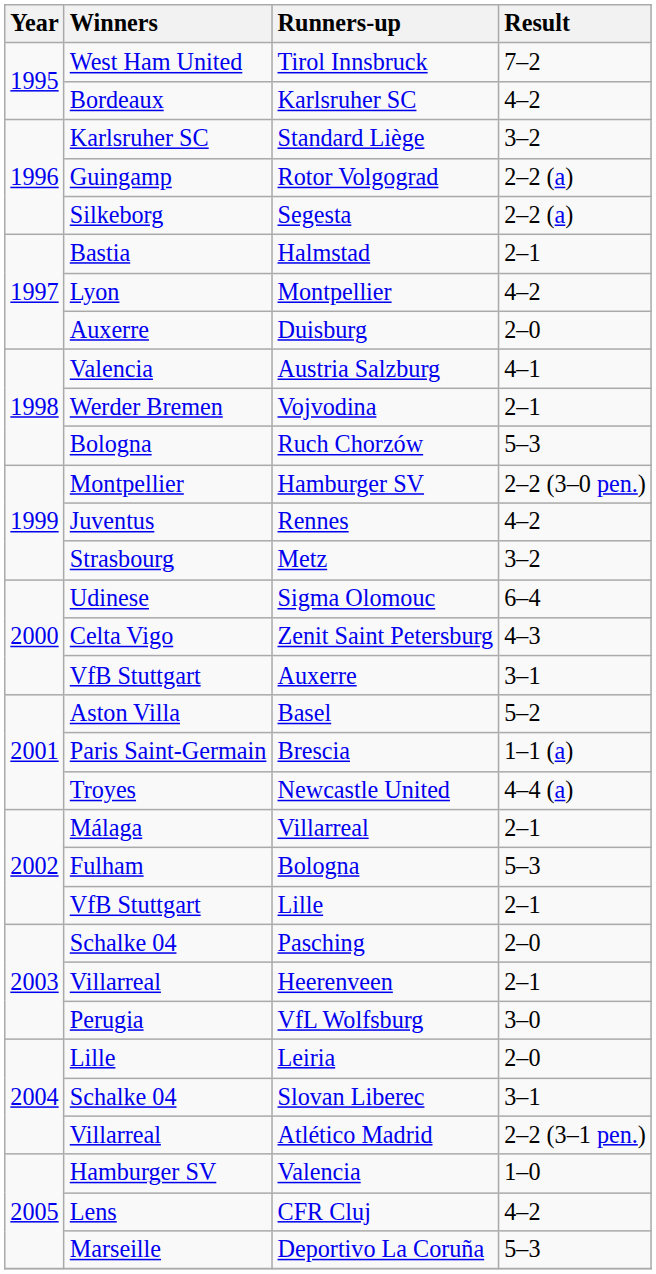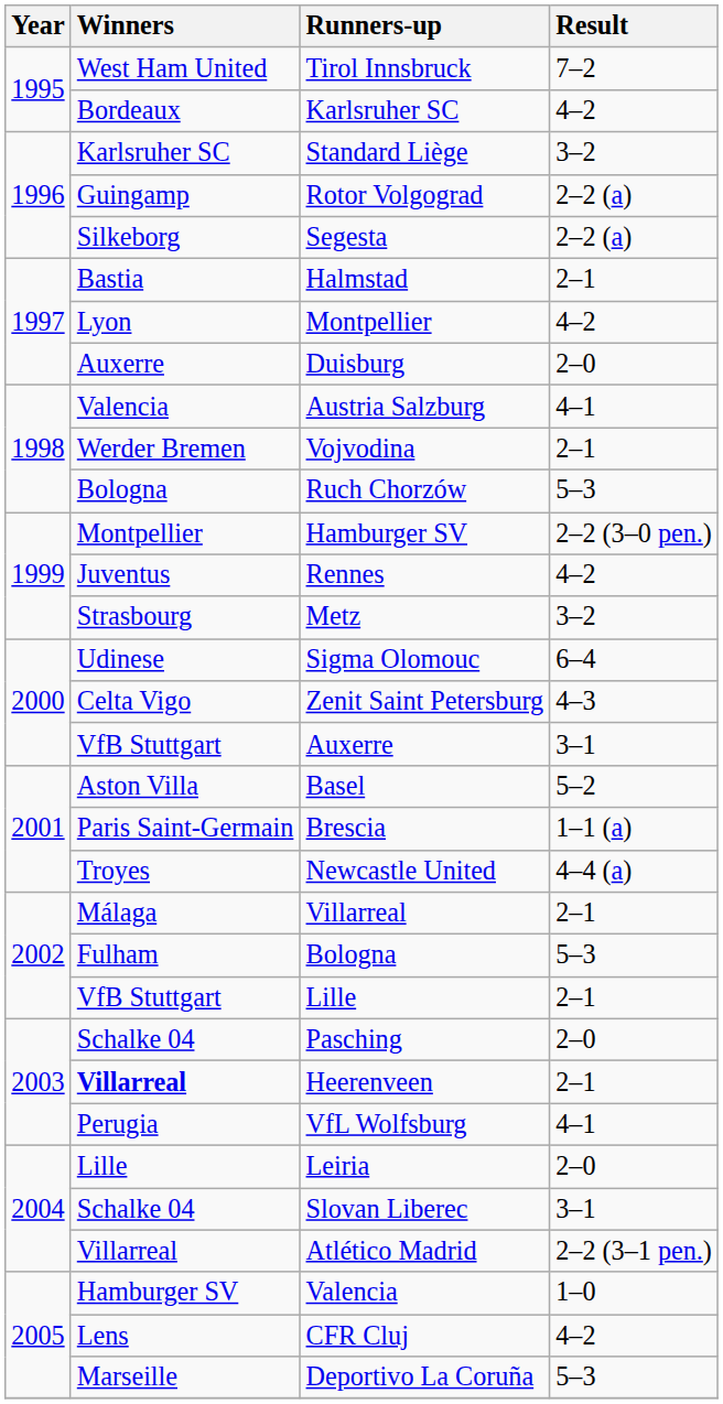Heerenveen | Winners: normal -> bold
VfL Wolfsburg | Result: 3–0 -> 4–1
